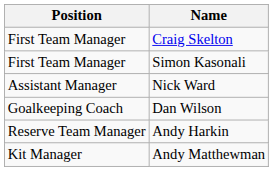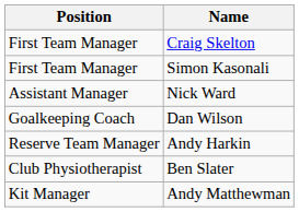+ row: Club Physiotherapist | Ben Slater
